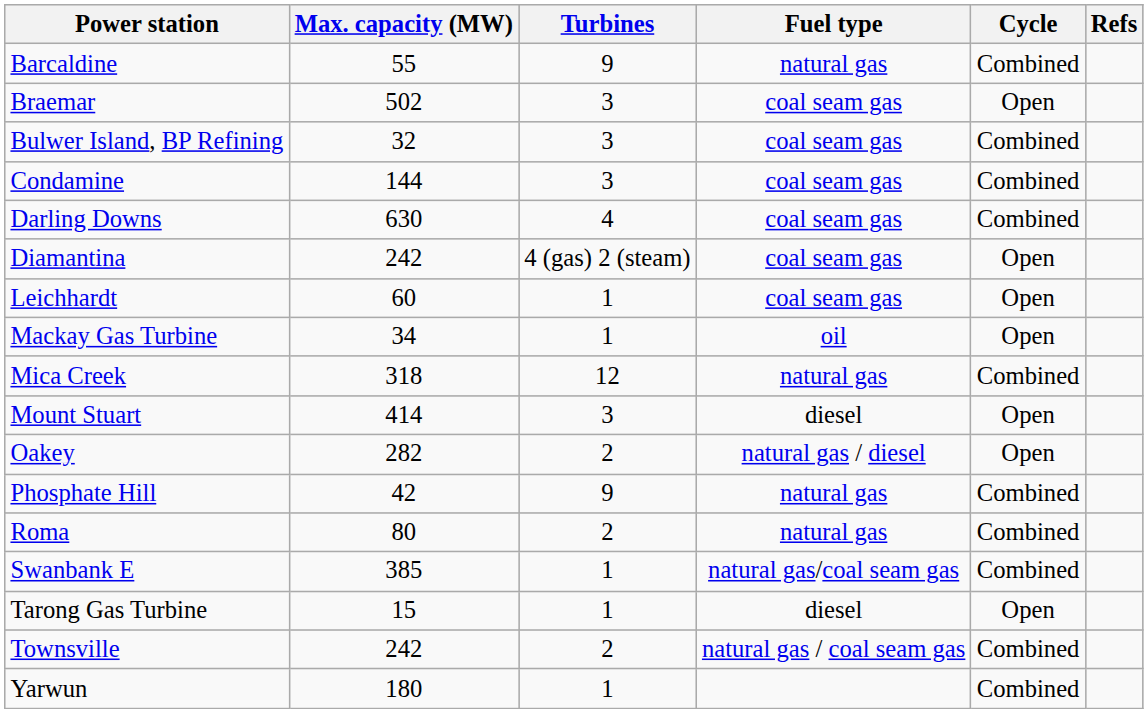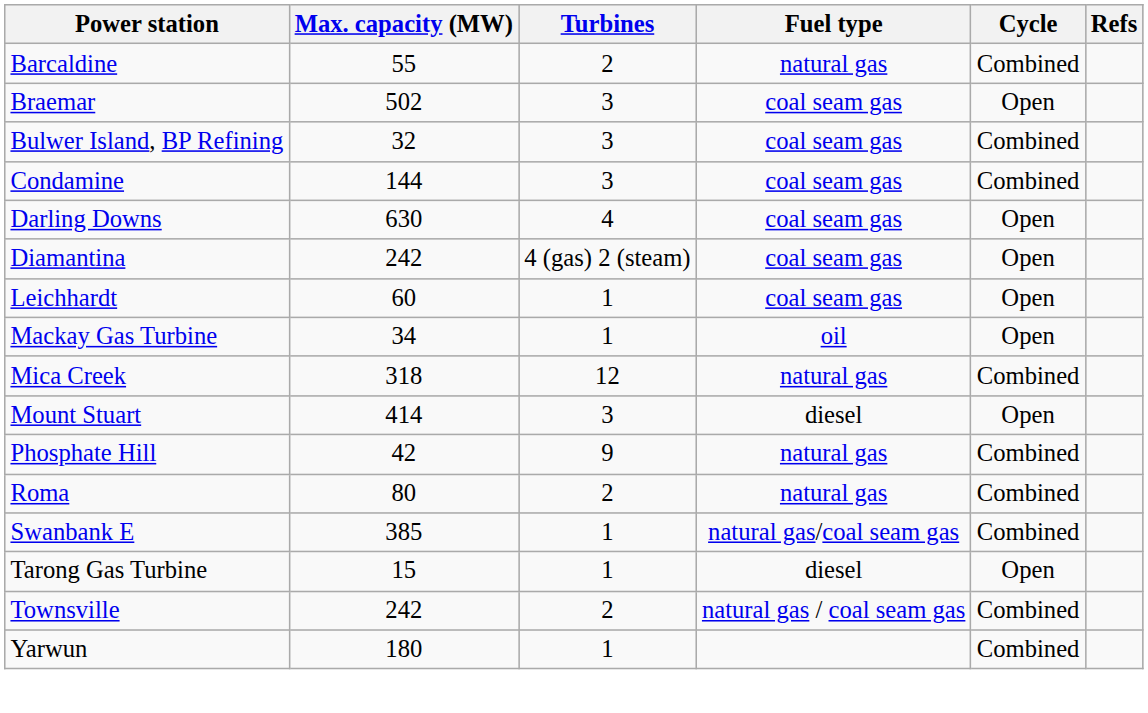Barcaldine | Turbines: 9 -> 2
Darling Downs | Cycle: Combined -> Open
- row: Oakey | 282 | 2 | natural gas / diesel | Open
